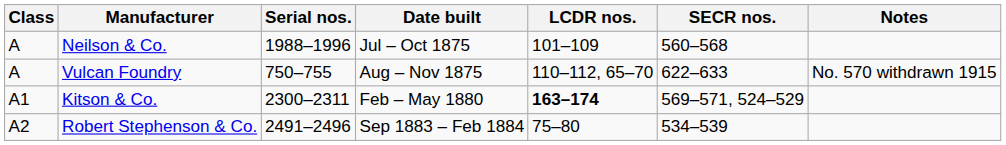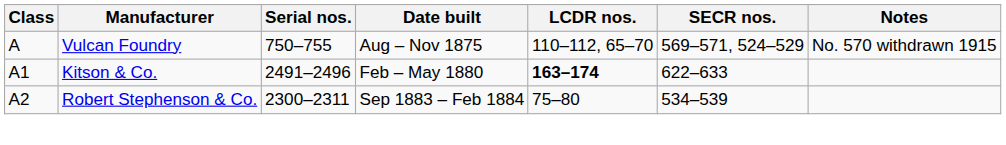- row: A | Neilson & Co. | 1988–1996 | Jul – Oct 1875 | 101–109 | 560–568
Vulcan Foundry | SECR nos.: 622–633 -> 569–571, 524–529
Kitson & Co. | Serial nos.: 2300–2311 -> 2491–2496
Kitson & Co. | SECR nos.: 569–571, 524–529 -> 622–633
Robert Stephenson & Co. | Serial nos.: 2491–2496 -> 2300–2311
